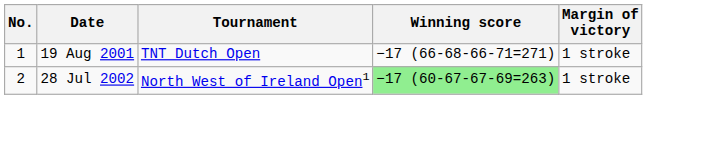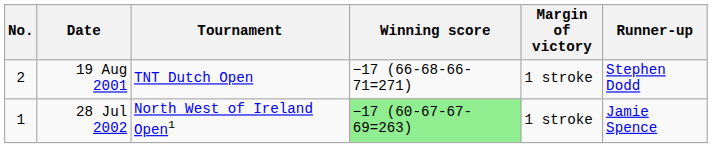+ column: Runner-up | Stephen Dodd | Jamie Spence
19 Aug 2001 | No.: 1 -> 2
28 Jul 2002 | No.: 2 -> 1
